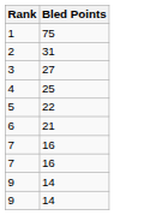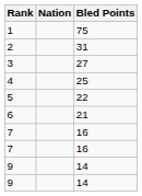+ column: Nation
